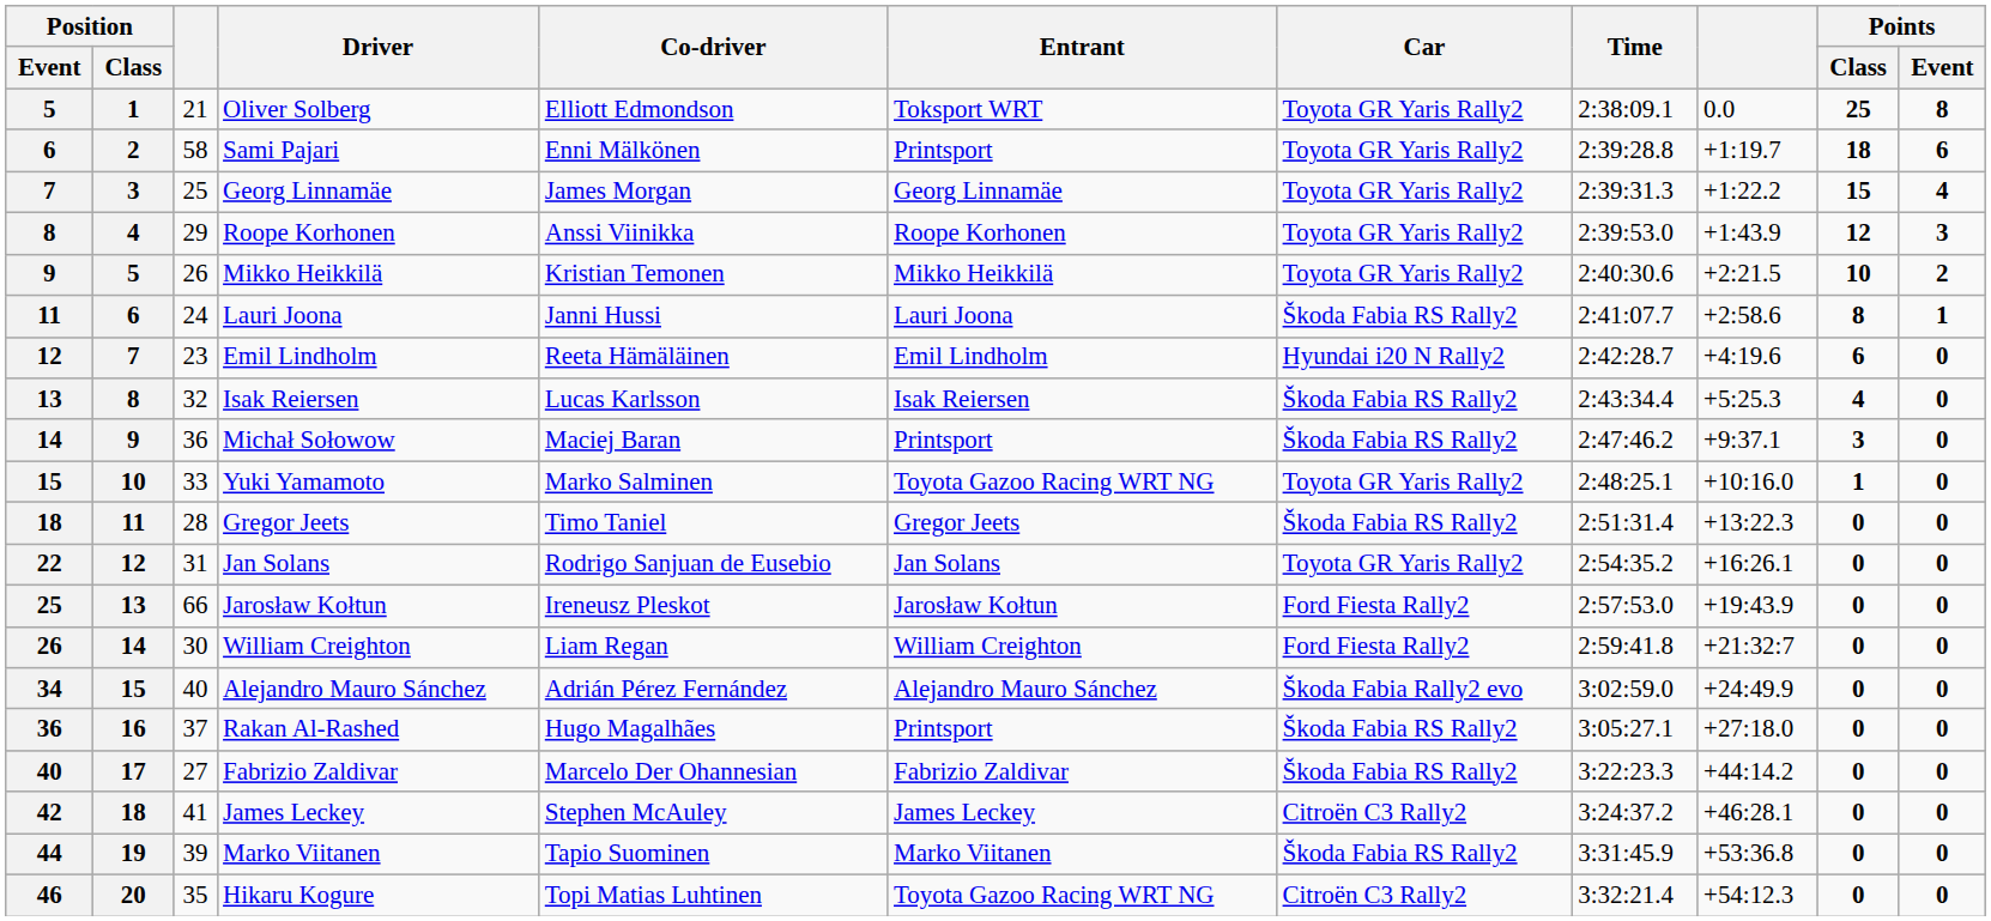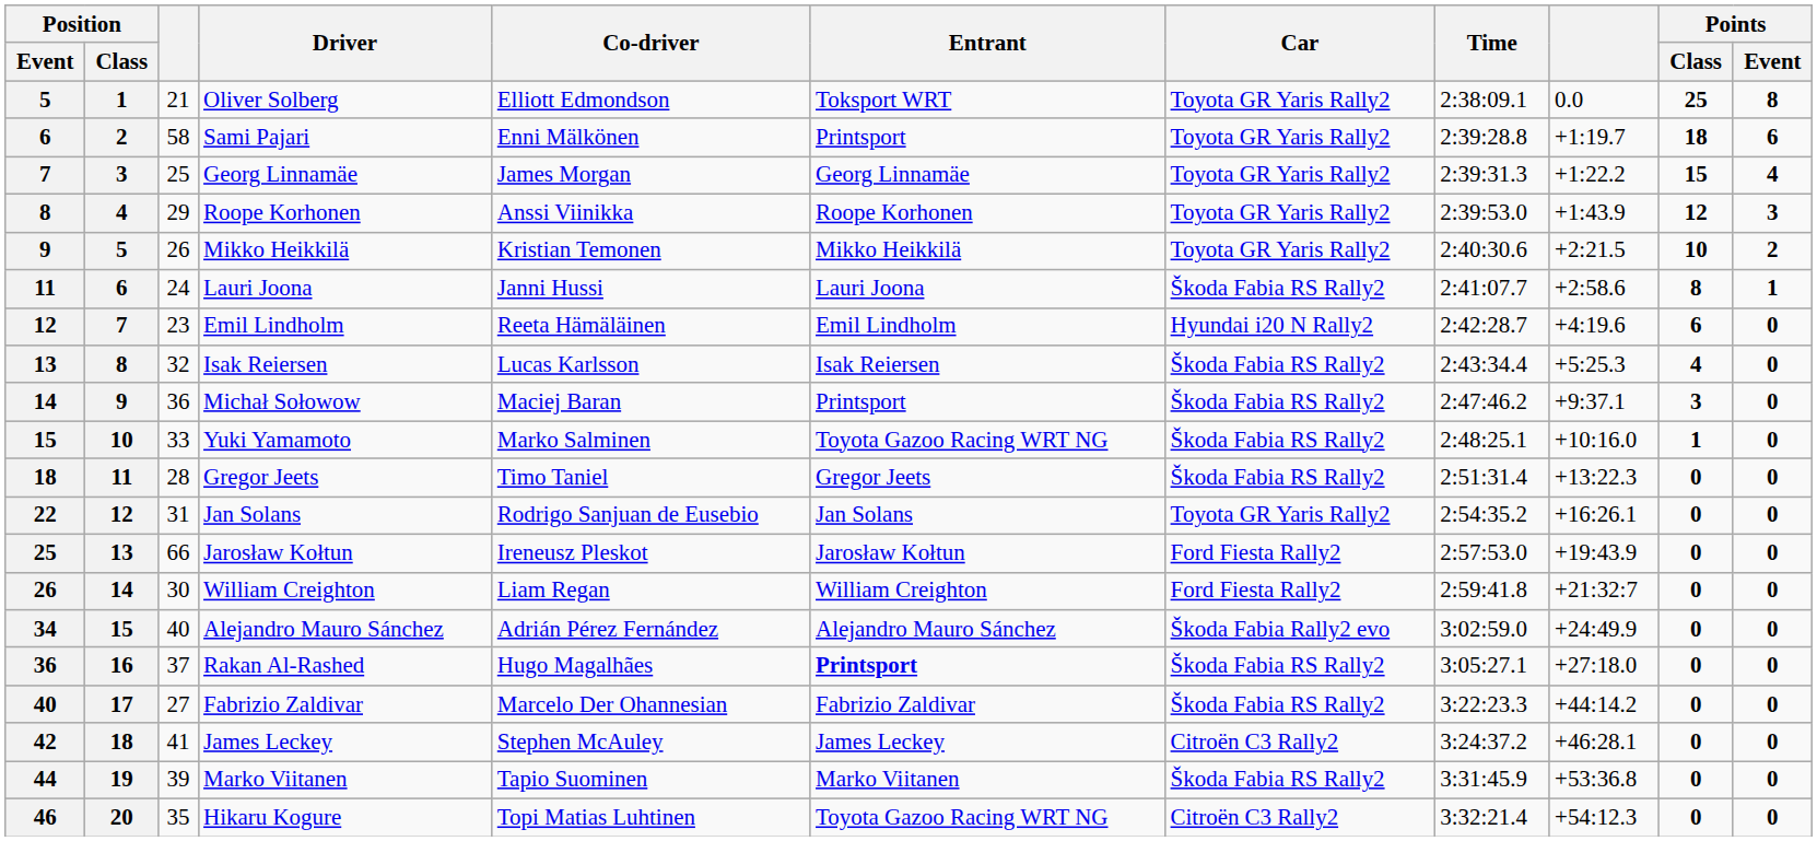Yuki Yamamoto | Car: Toyota GR Yaris Rally2 -> Škoda Fabia RS Rally2
Rakan Al-Rashed | Entrant: normal -> bold
